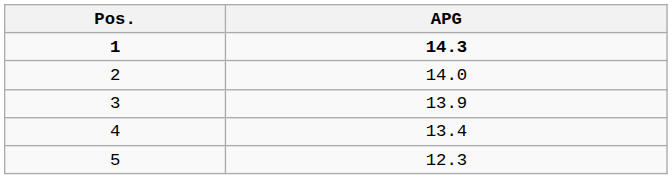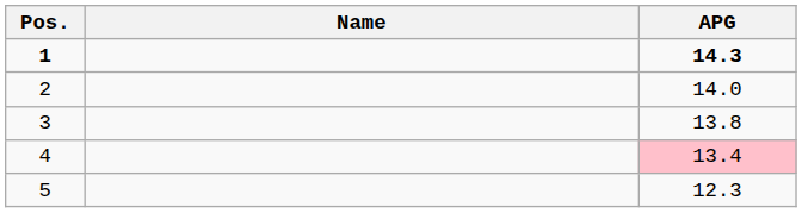+ column: Name
3 | APG: 13.9 -> 13.8
4 | APG: no background -> pink background
